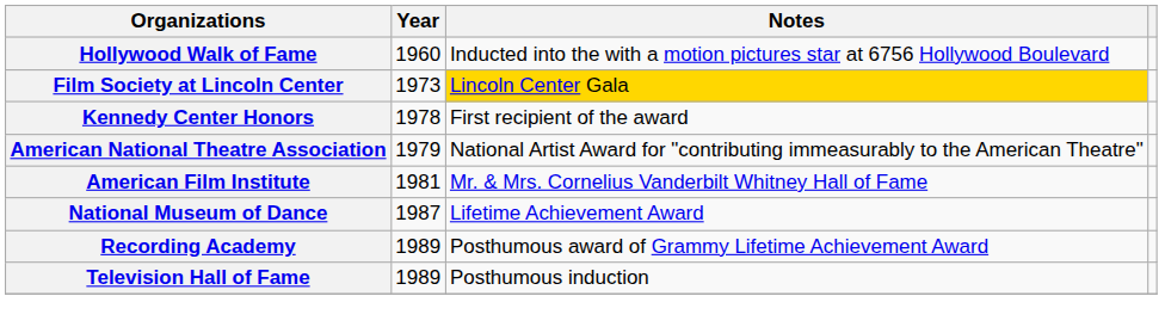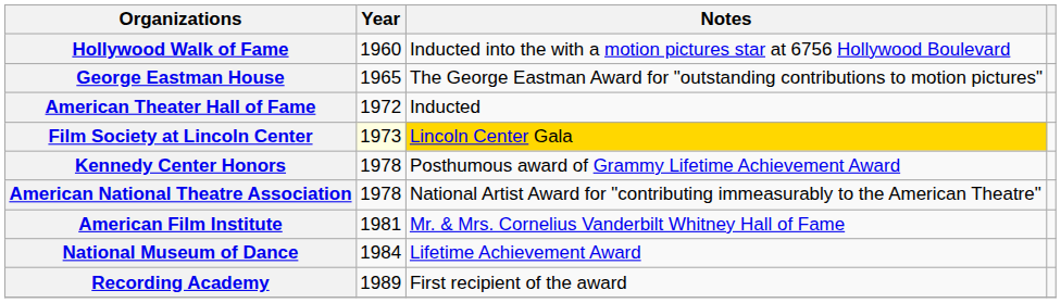+ row: George Eastman House | 1965 | The George Eastman Award for "outstanding contributions to motion pictures"
+ row: American Theater Hall of Fame | 1972 | Inducted
Film Society at Lincoln Center | Year: no background -> lightyellow background
Kennedy Center Honors | Notes: First recipient of the award -> Posthumous award of Grammy Lifetime Achievement Award
American National Theatre Association | Year: 1979 -> 1978
National Museum of Dance | Year: 1987 -> 1984
Recording Academy | Notes: Posthumous award of Grammy Lifetime Achievement Award -> First recipient of the award
- row: Television Hall of Fame | 1989 | Posthumous induction
